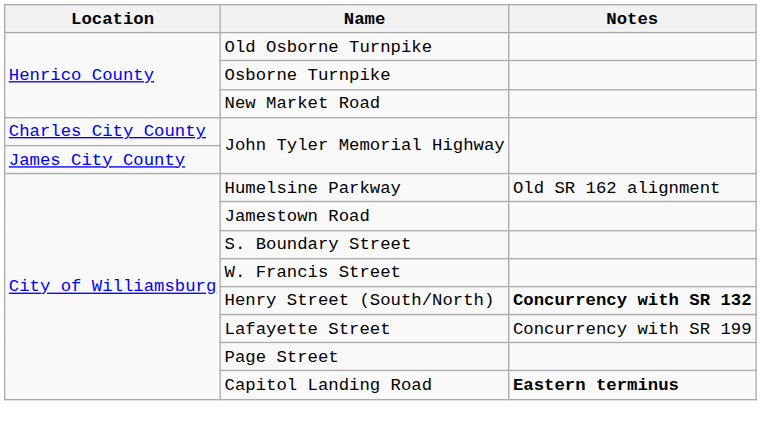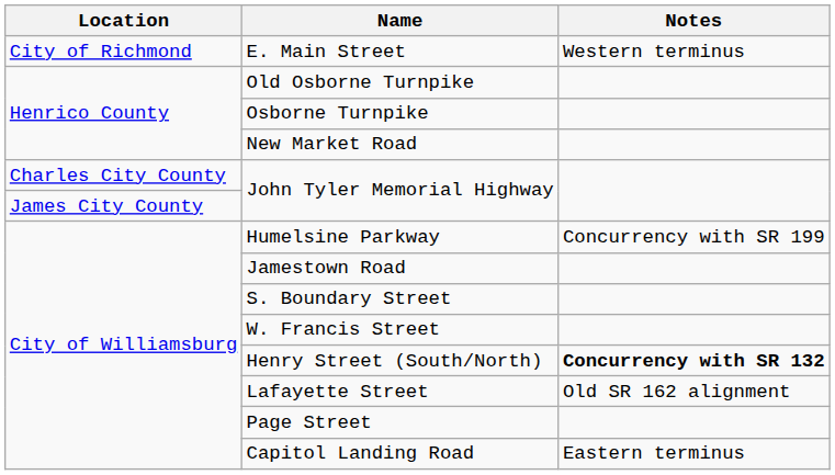+ row: City of Richmond | E. Main Street | Western terminus
Humelsine Parkway | Notes: Old SR 162 alignment -> Concurrency with SR 199
Lafayette Street | Notes: Concurrency with SR 199 -> Old SR 162 alignment
Capitol Landing Road | Notes: bold -> normal
